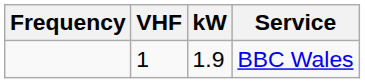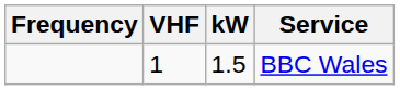BBC Wales | kW: 1.9 -> 1.5
